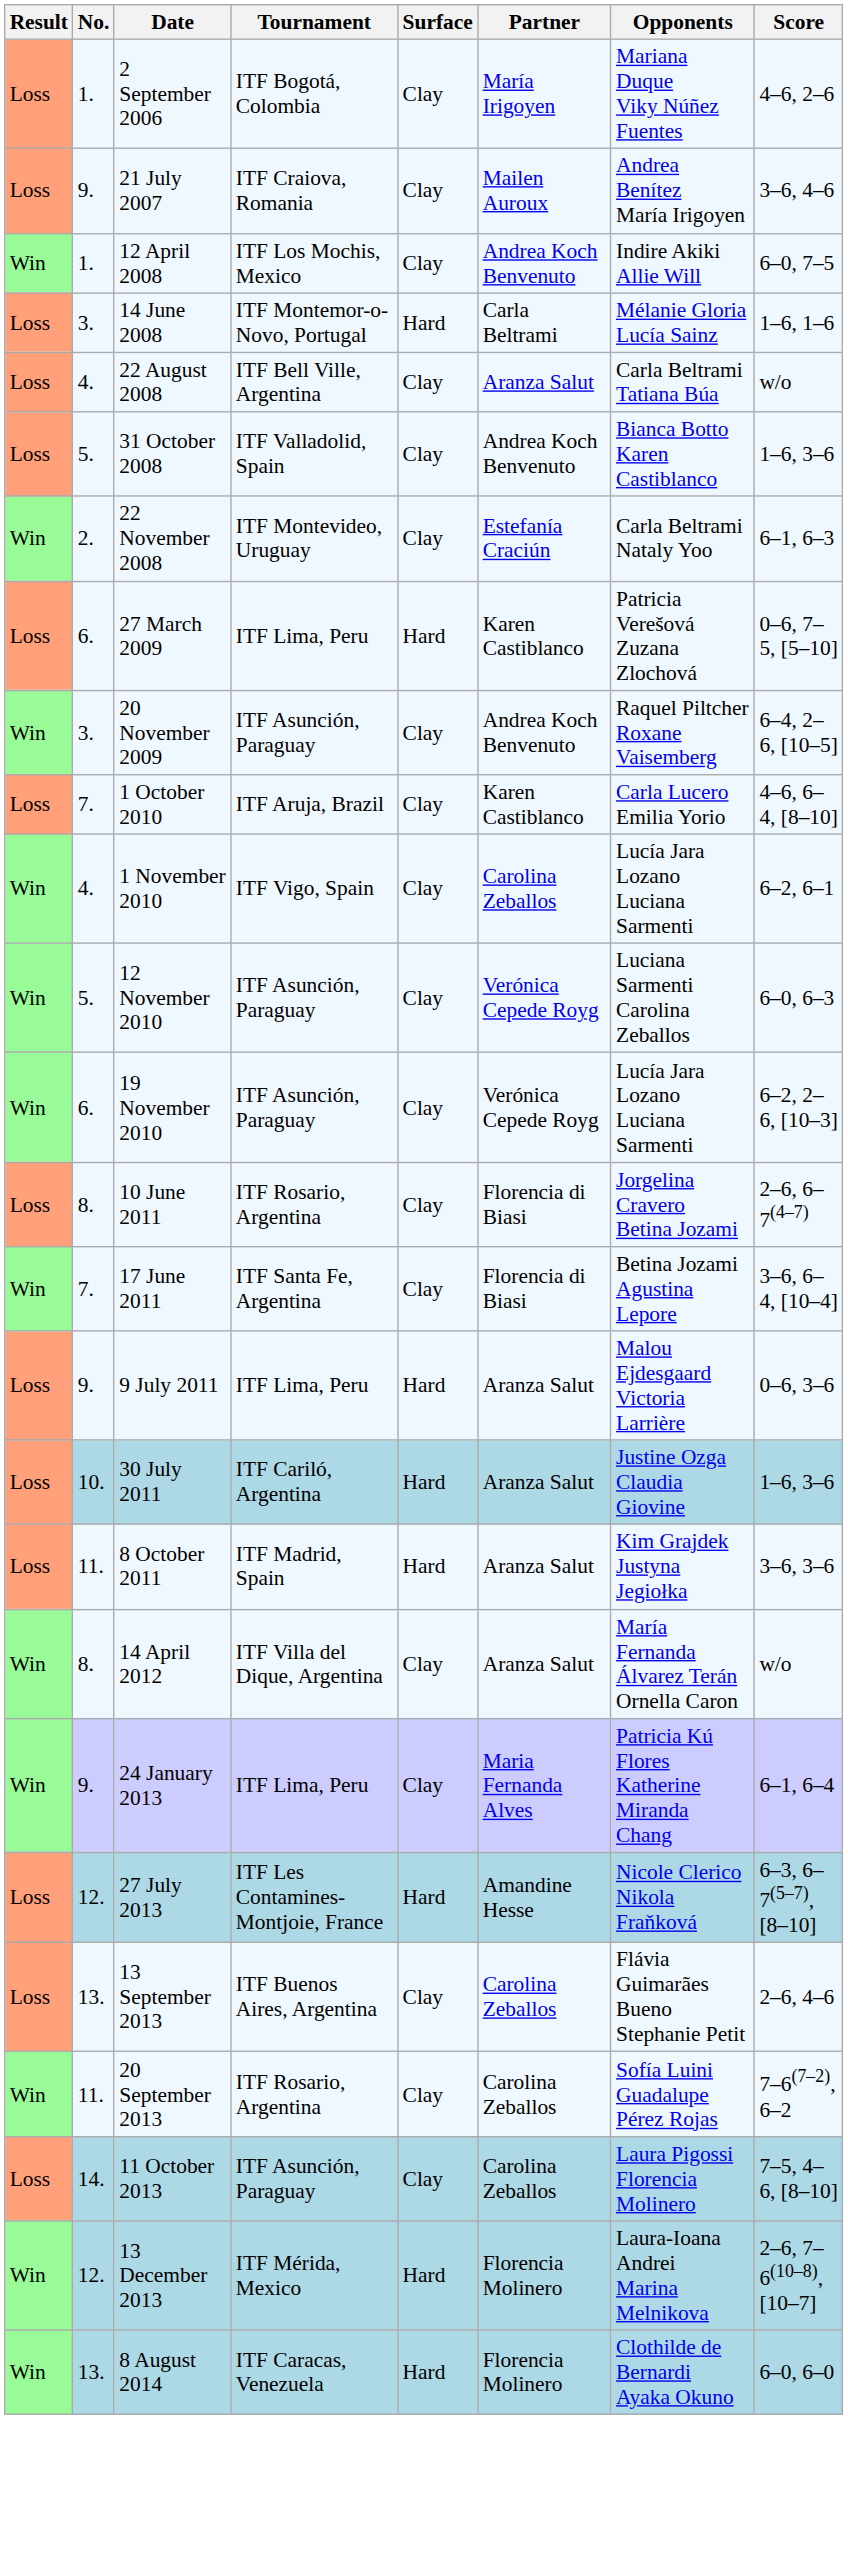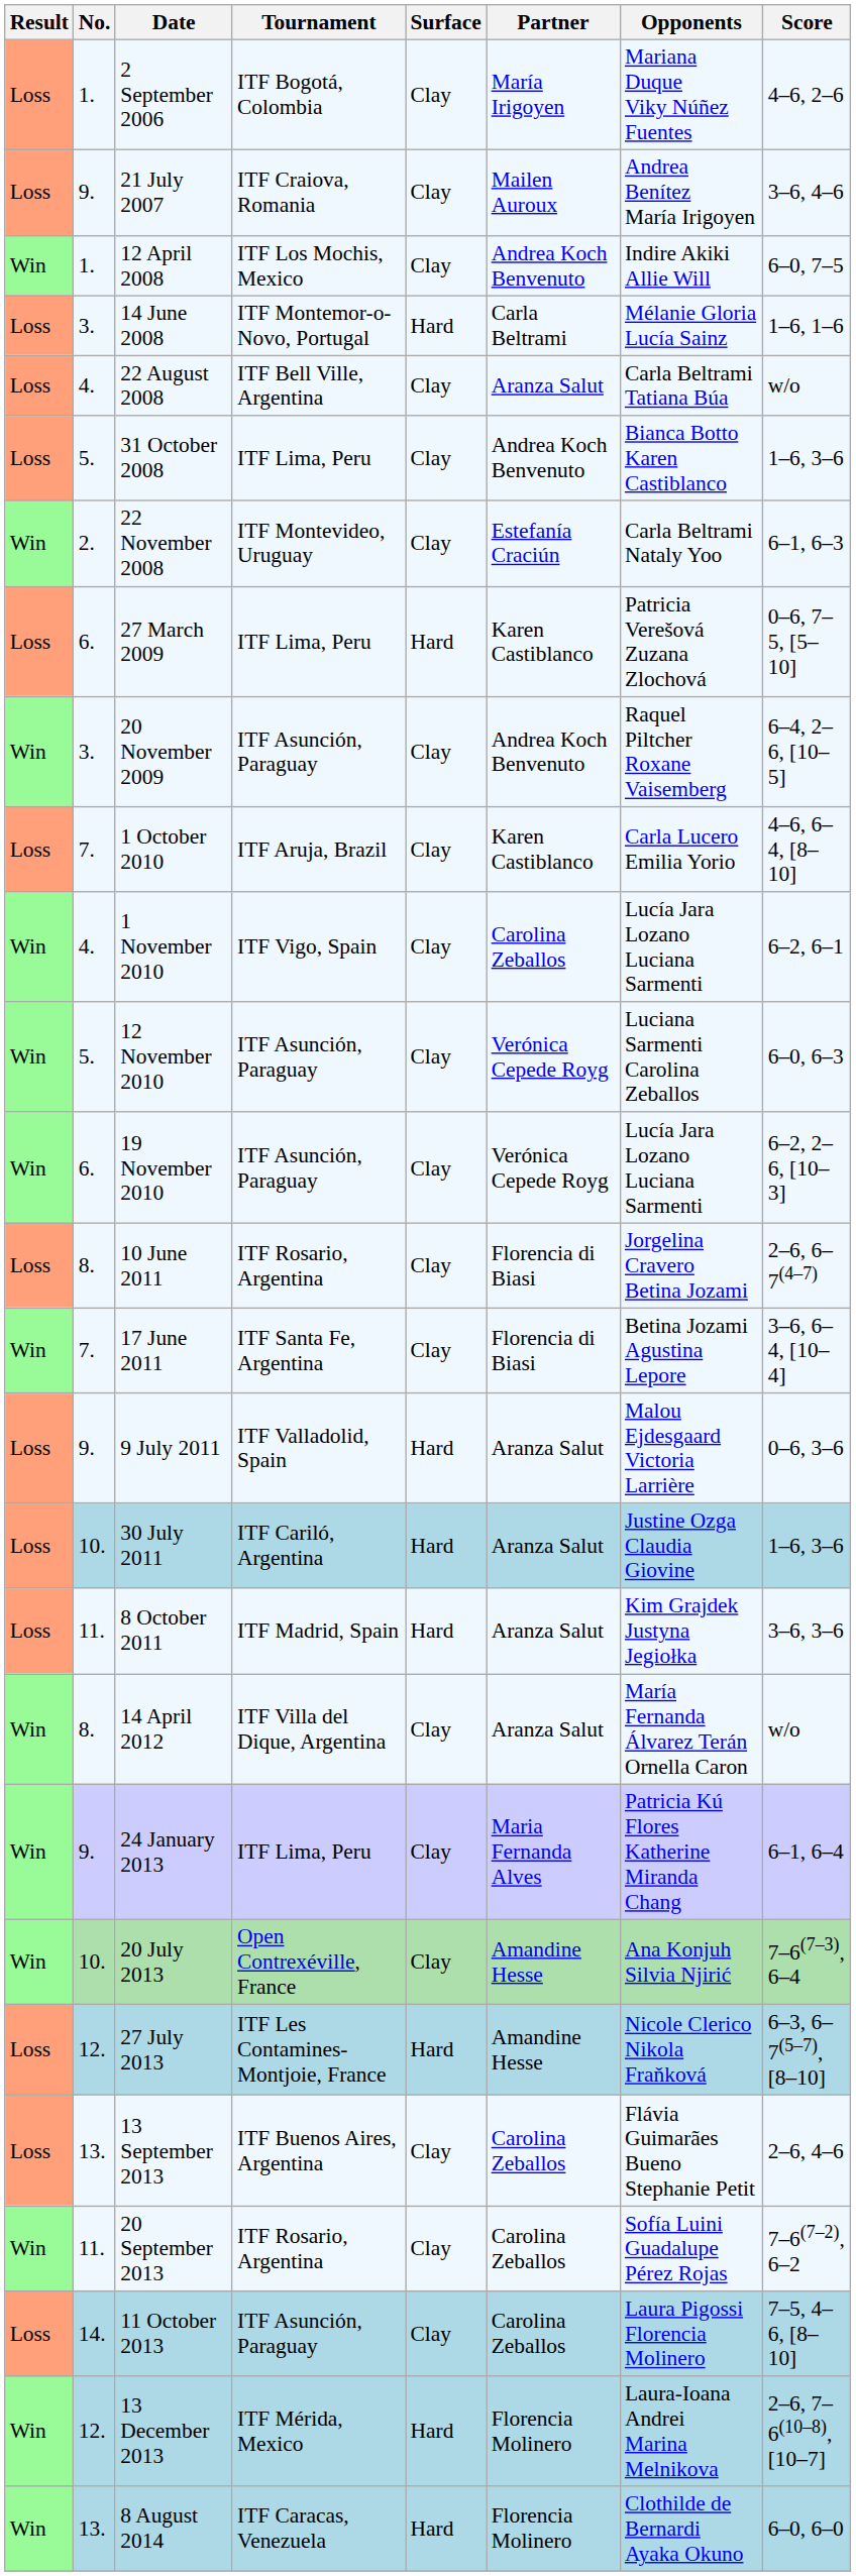31 October 2008 | Tournament: ITF Valladolid, Spain -> ITF Lima, Peru
9 July 2011 | Tournament: ITF Lima, Peru -> ITF Valladolid, Spain
+ row: Win | 10. | 20 July 2013 | Open Contrexéville, France | Clay | Amandine Hesse | Ana Konjuh Silvia Njirić | 7–6(7–3), 6–4
